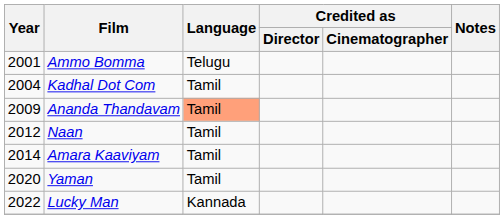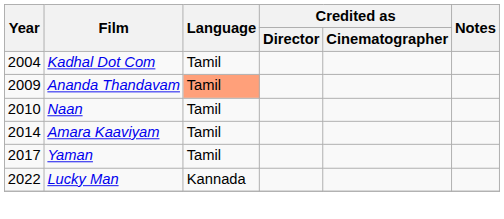- row: 2001 | Ammo Bomma | Telugu
Naan | Year: 2012 -> 2010
Yaman | Year: 2020 -> 2017
